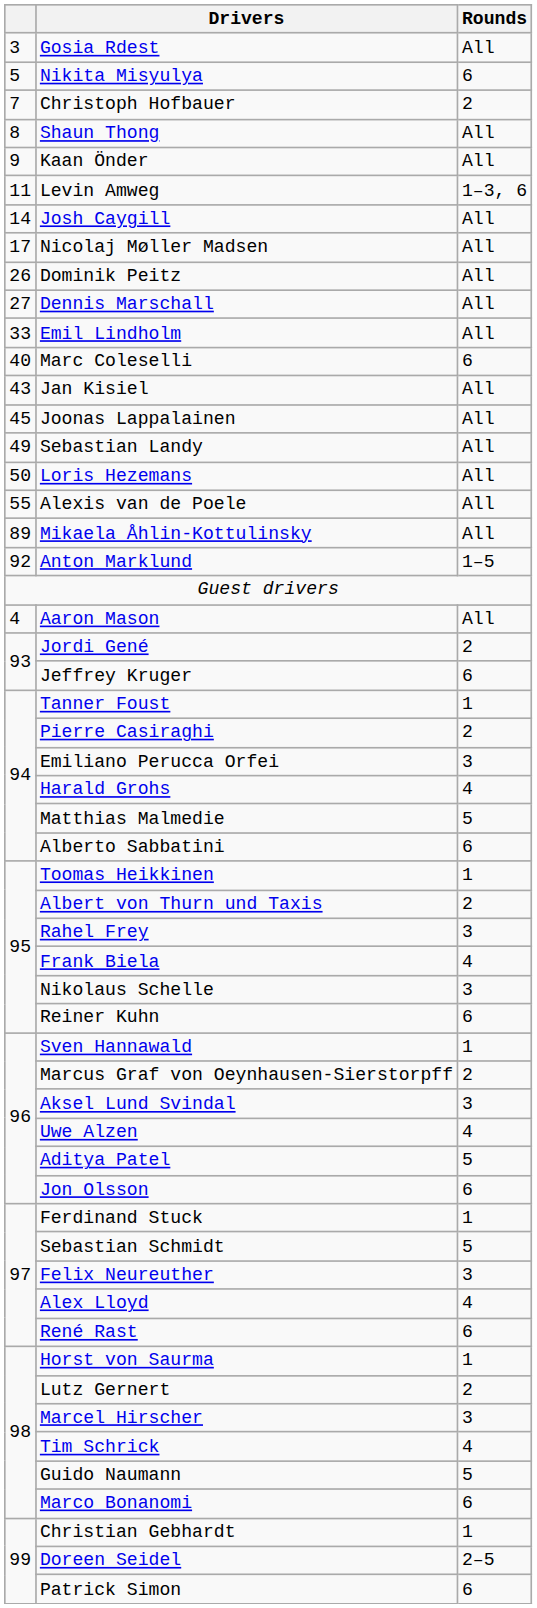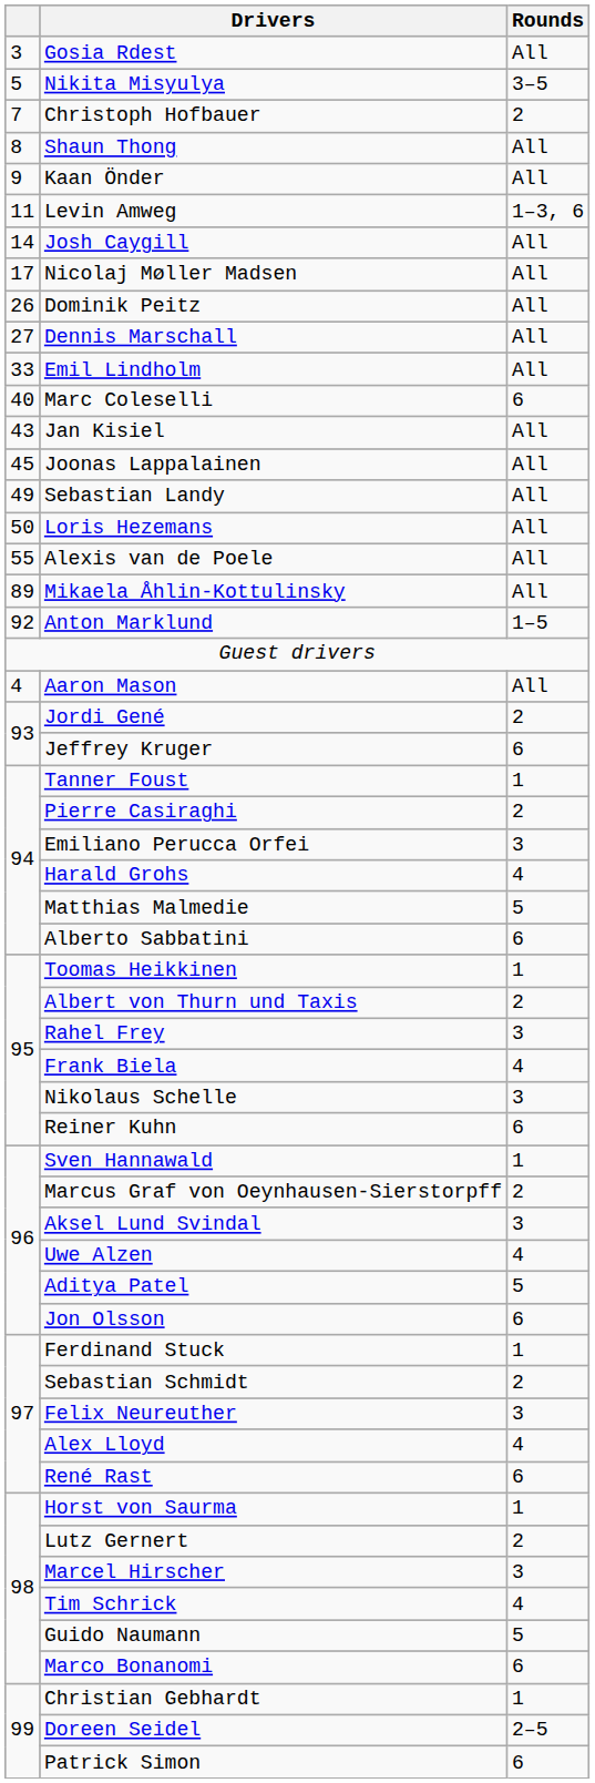Nikita Misyulya | Rounds: 6 -> 3–5
Sebastian Schmidt | Rounds: 5 -> 2
